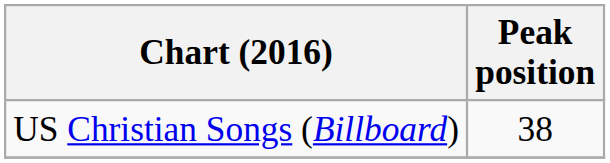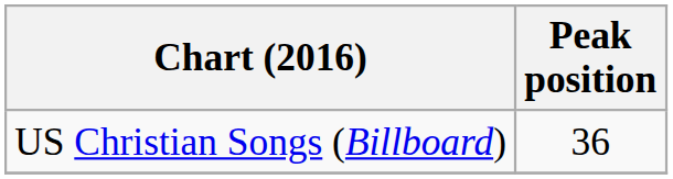US Christian Songs (Billboard) | Peak position: 38 -> 36
